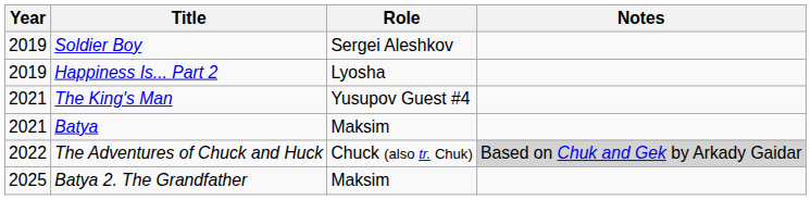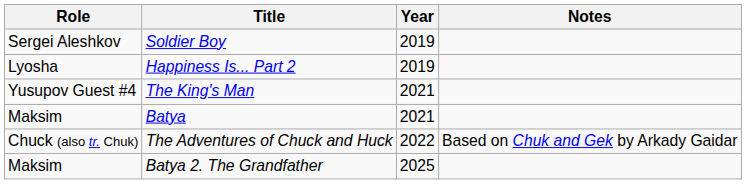columns swapped: Year <-> Role
The Adventures of Chuck and Huck | Notes: lightgrey background -> no background
